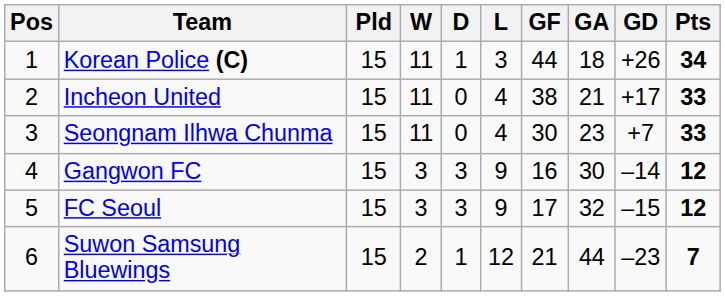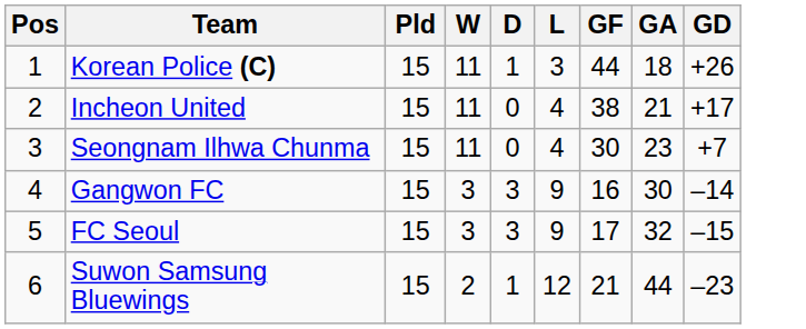- column: Pts | 34 | 33 | 33 | 12 | 12 | 7
